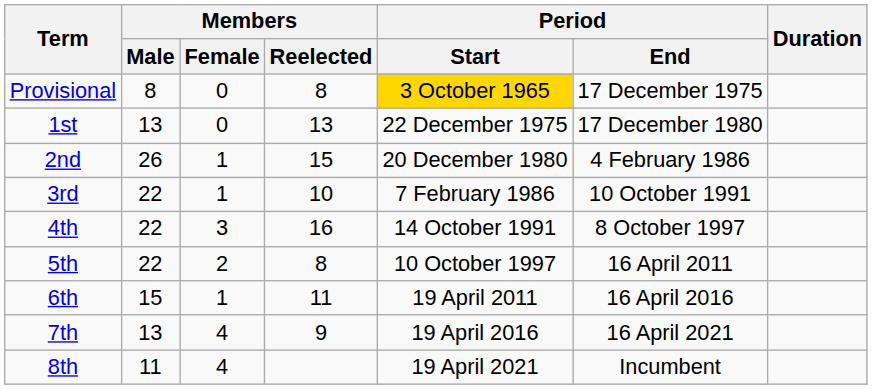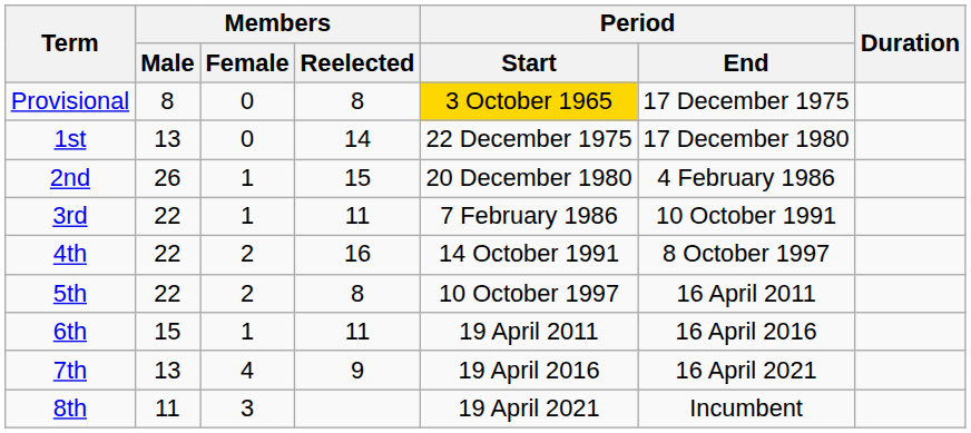1st | Members / Reelected: 13 -> 14
3rd | Members / Reelected: 10 -> 11
4th | Members / Female: 3 -> 2
8th | Members / Female: 4 -> 3
